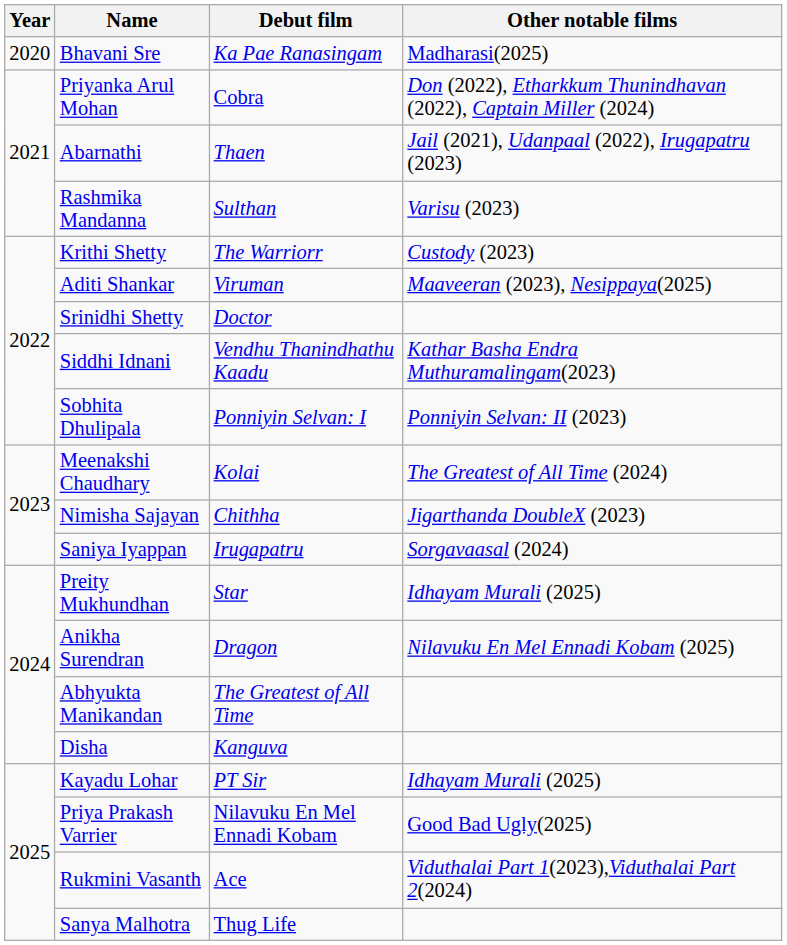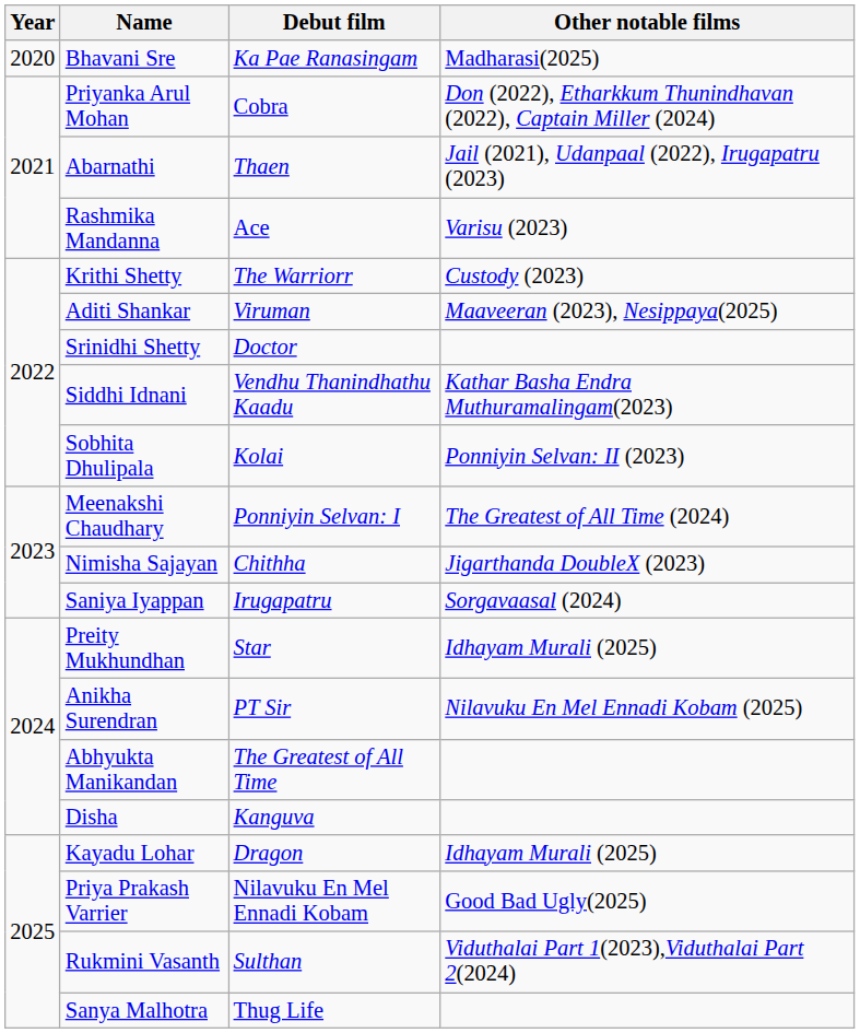Rashmika Mandanna | Debut film: Sulthan -> Ace
Sobhita Dhulipala | Debut film: Ponniyin Selvan: I -> Kolai
Meenakshi Chaudhary | Debut film: Kolai -> Ponniyin Selvan: I
Anikha Surendran | Debut film: Dragon -> PT Sir
Kayadu Lohar | Debut film: PT Sir -> Dragon
Rukmini Vasanth | Debut film: Ace -> Sulthan
